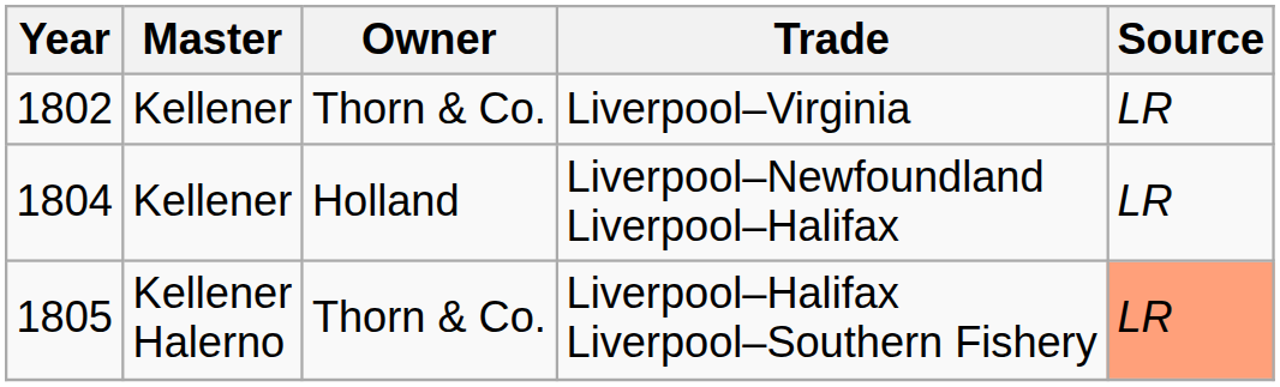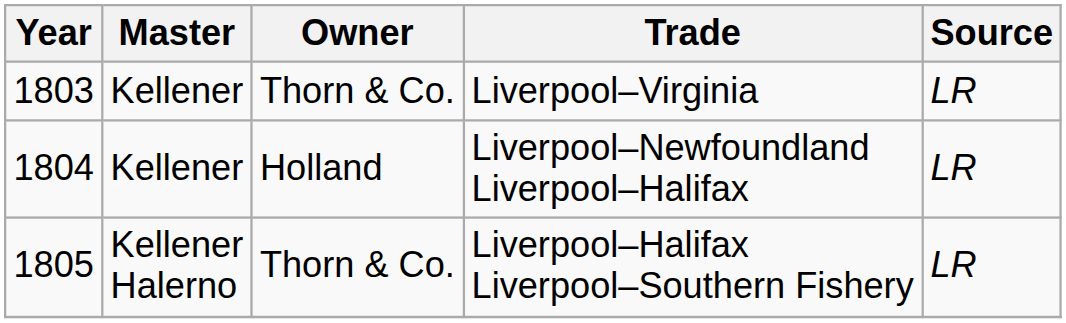Liverpool–Virginia | Year: 1802 -> 1803
Liverpool–Halifax Liverpool–Southern Fishery | Source: lightsalmon background -> no background
